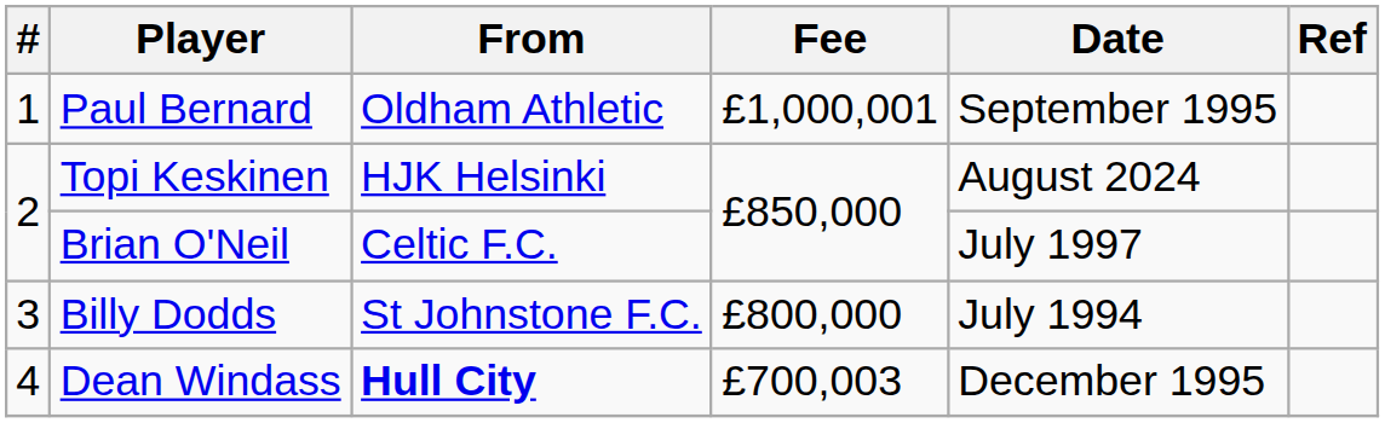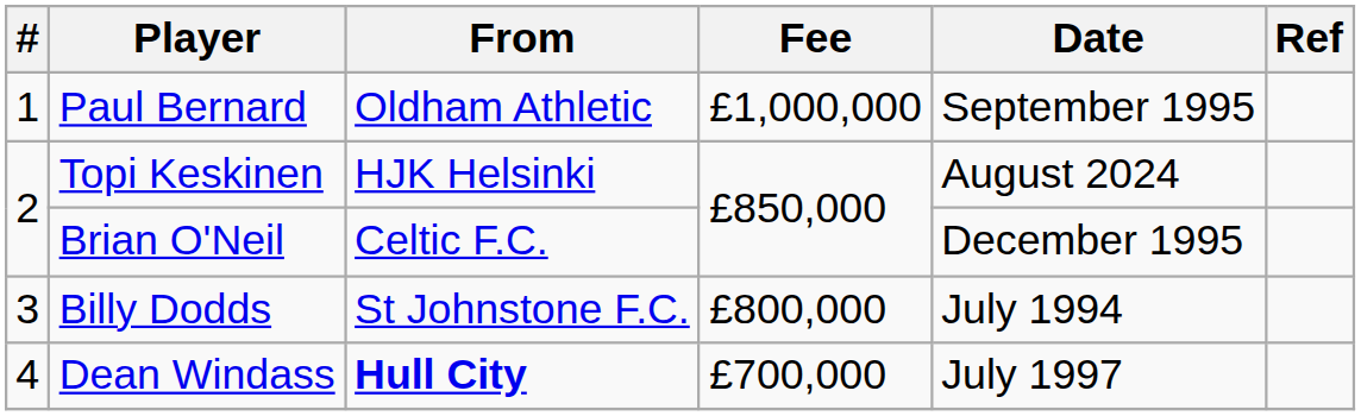Paul Bernard | Fee: £1,000,001 -> £1,000,000
Brian O'Neil | Date: July 1997 -> December 1995
Dean Windass | Fee: £700,003 -> £700,000
Dean Windass | Date: December 1995 -> July 1997
